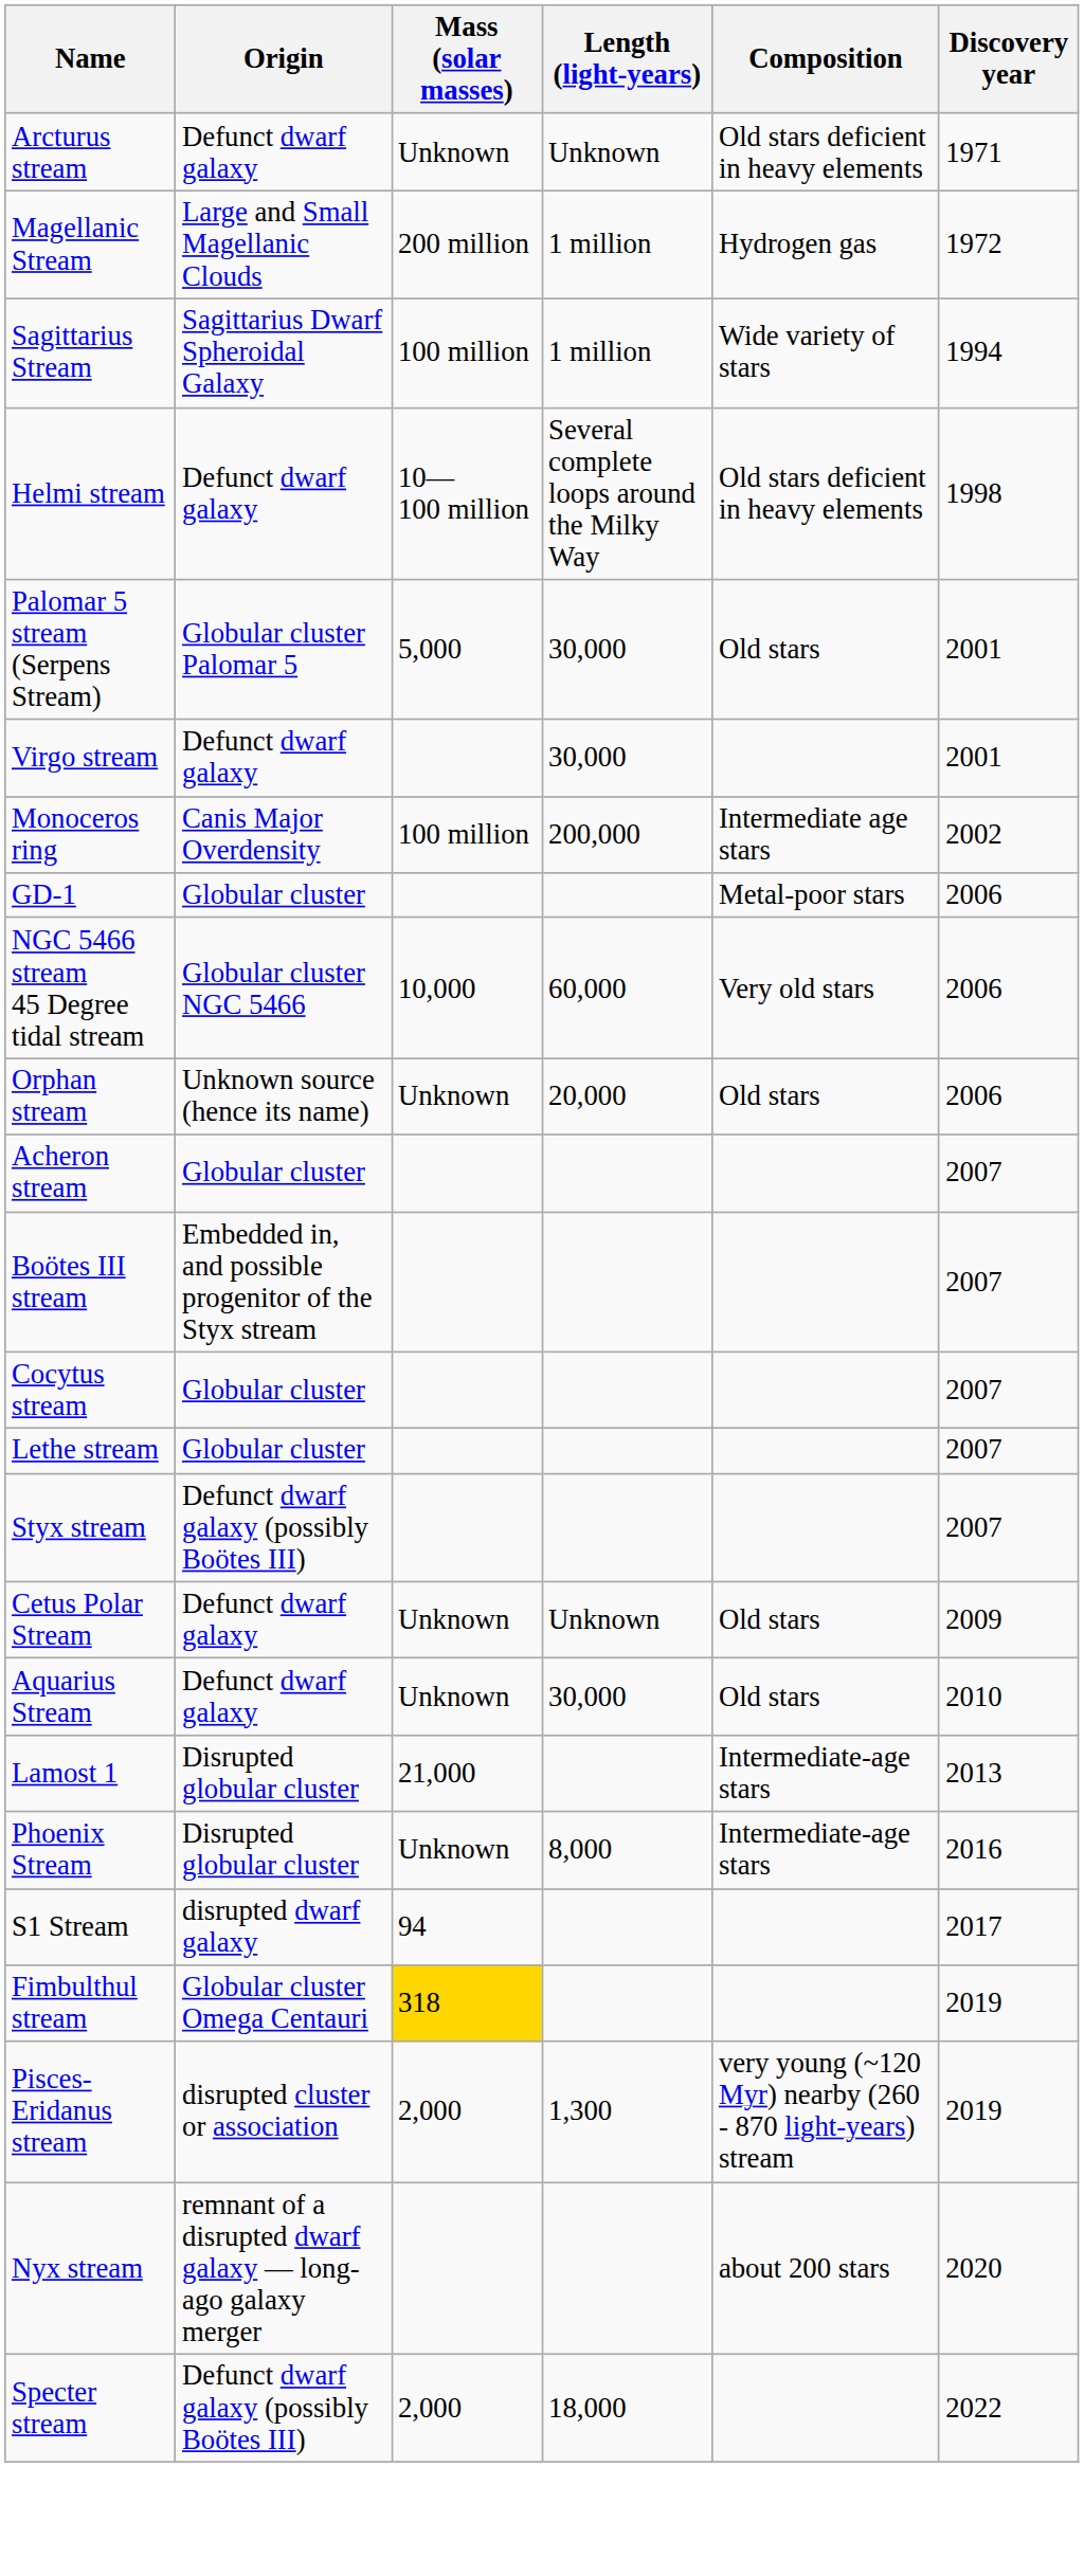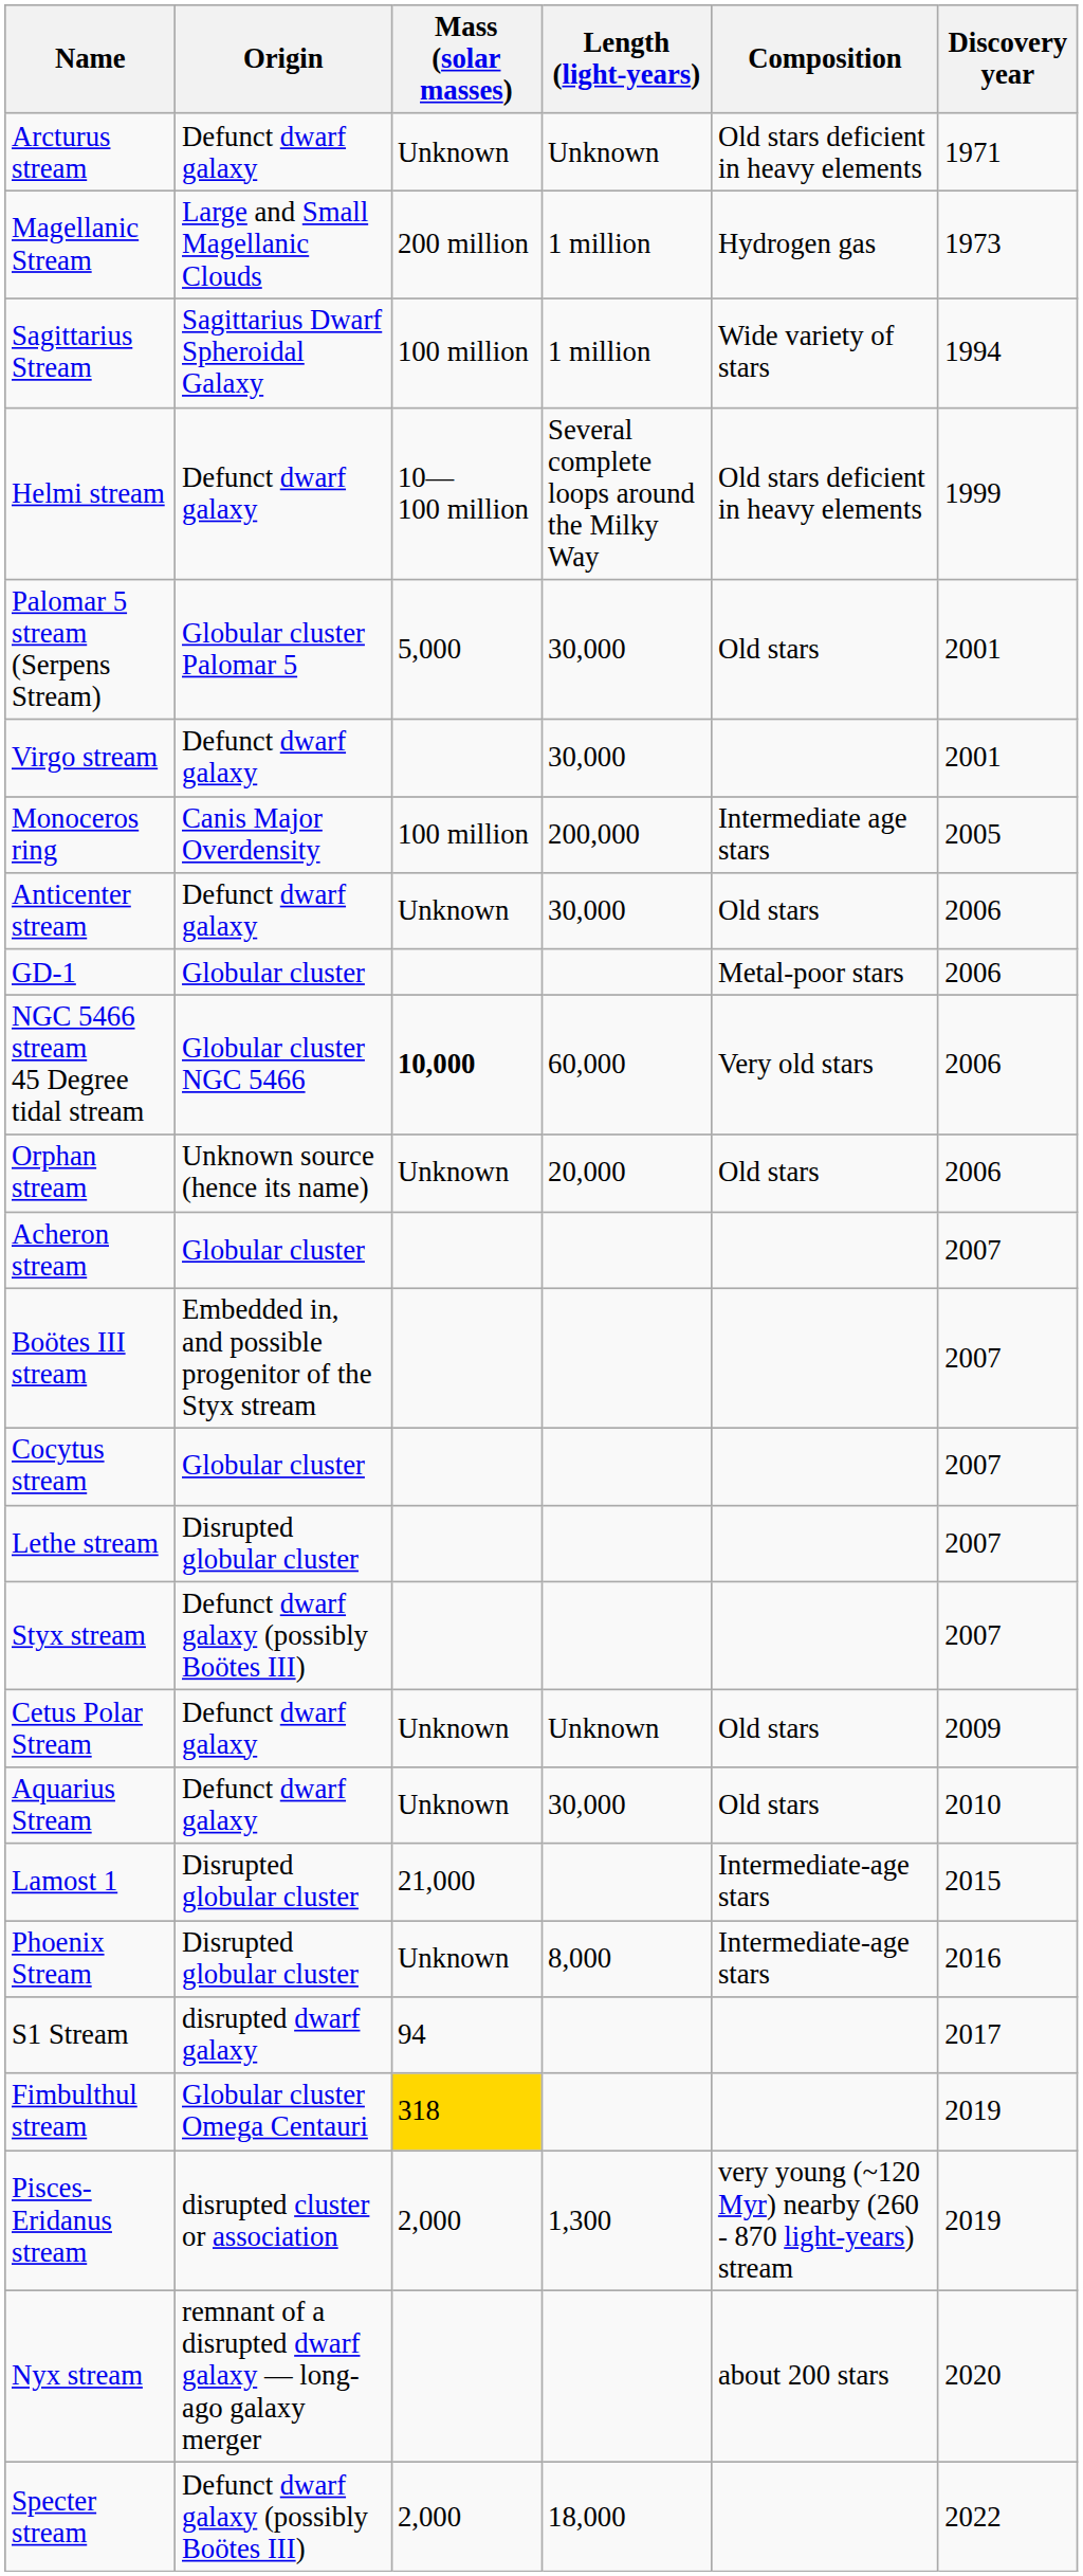Magellanic Stream | Discovery year: 1972 -> 1973
Helmi stream | Discovery year: 1998 -> 1999
Monoceros ring | Discovery year: 2002 -> 2005
+ row: Anticenter stream | Defunct dwarf galaxy | Unknown | 30,000 | Old stars | 2006
NGC 5466 stream 45 Degree tidal stream | Mass (solar masses): normal -> bold
Lethe stream | Origin: Globular cluster -> Disrupted globular cluster
Lamost 1 | Discovery year: 2013 -> 2015
